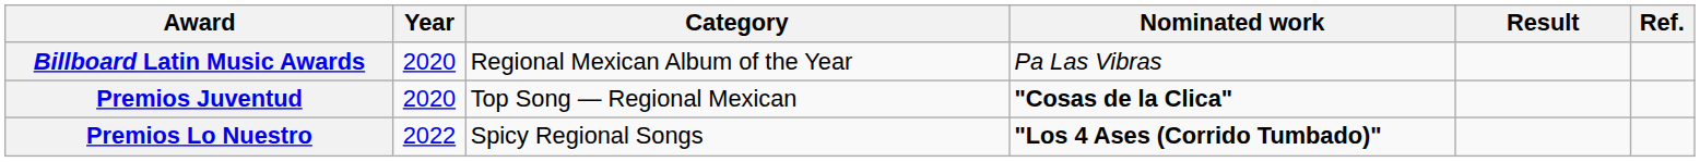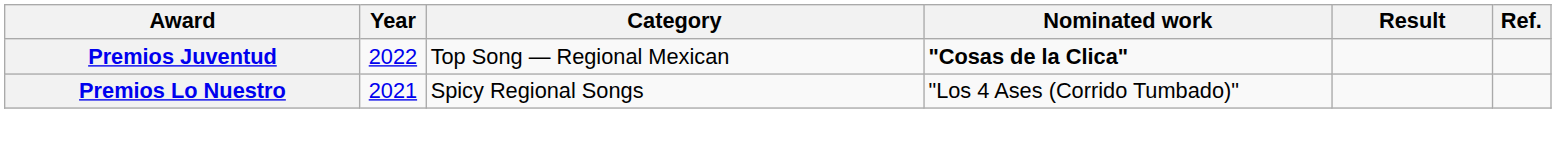- row: Billboard Latin Music Awards | 2020 | Regional Mexican Album of the Year | Pa Las Vibras
Premios Juventud | Year: 2020 -> 2022
Premios Lo Nuestro | Year: 2022 -> 2021
Premios Lo Nuestro | Nominated work: bold -> normal
